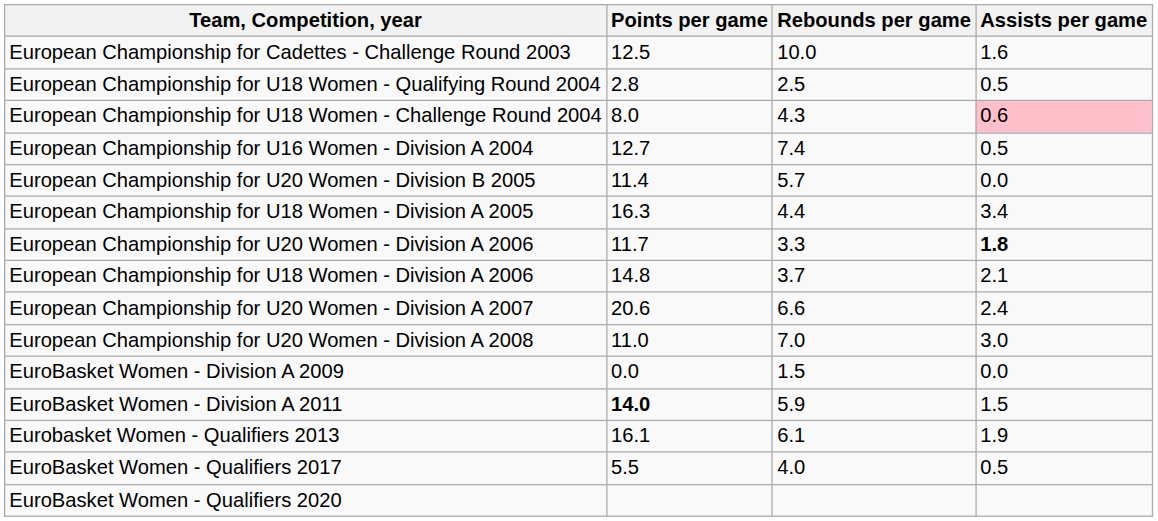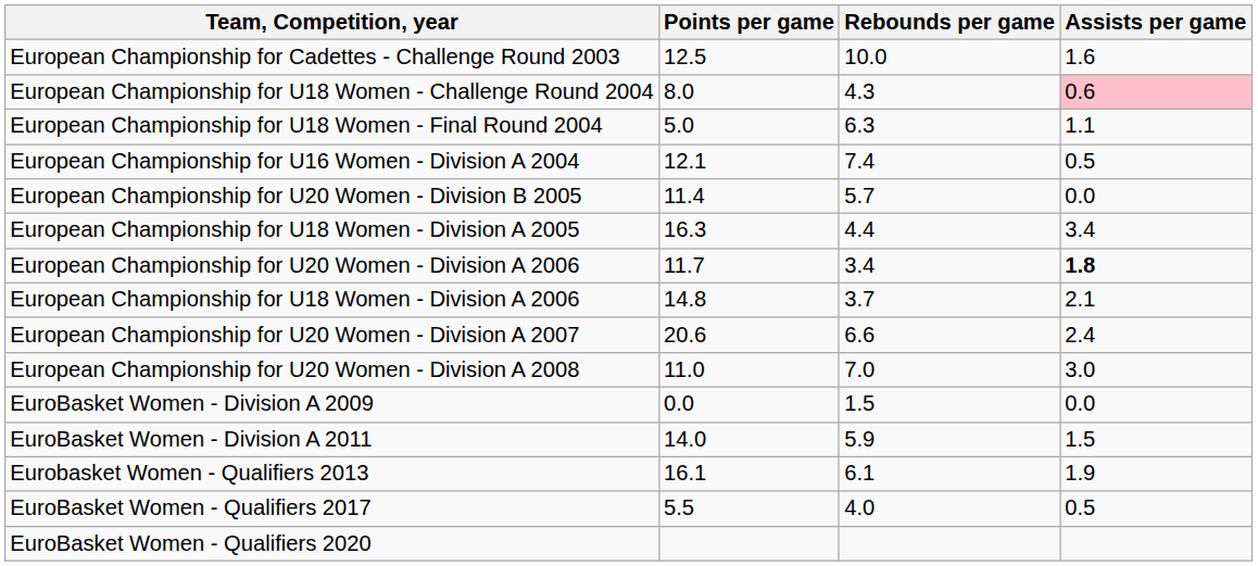- row: European Championship for U18 Women - Qualifying Round 2004 | 2.8 | 2.5 | 0.5
+ row: European Championship for U18 Women - Final Round 2004 | 5.0 | 6.3 | 1.1
European Championship for U16 Women - Division A 2004 | Points per game: 12.7 -> 12.1
European Championship for U20 Women - Division A 2006 | Rebounds per game: 3.3 -> 3.4
EuroBasket Women - Division A 2011 | Points per game: bold -> normal
